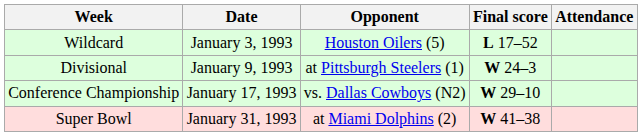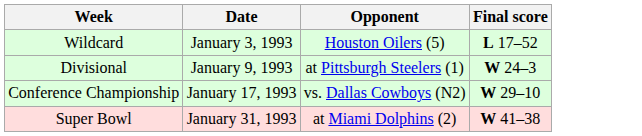- column: Attendance
